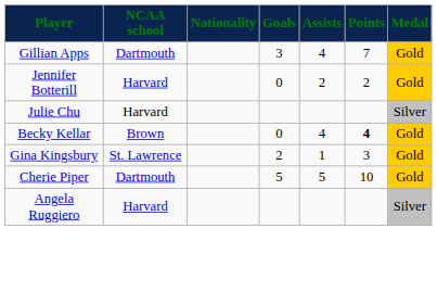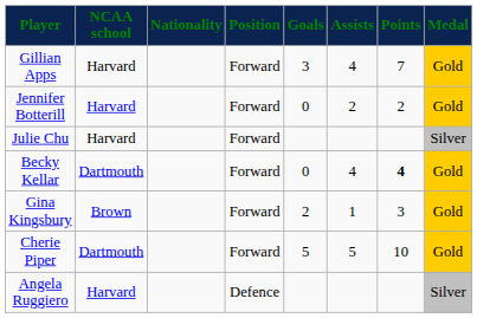+ column: Position | Forward | Forward | Forward | Forward | Forward | Forward | Defence
Gillian Apps | NCAA school: Dartmouth -> Harvard
Becky Kellar | NCAA school: Brown -> Dartmouth
Gina Kingsbury | NCAA school: St. Lawrence -> Brown
